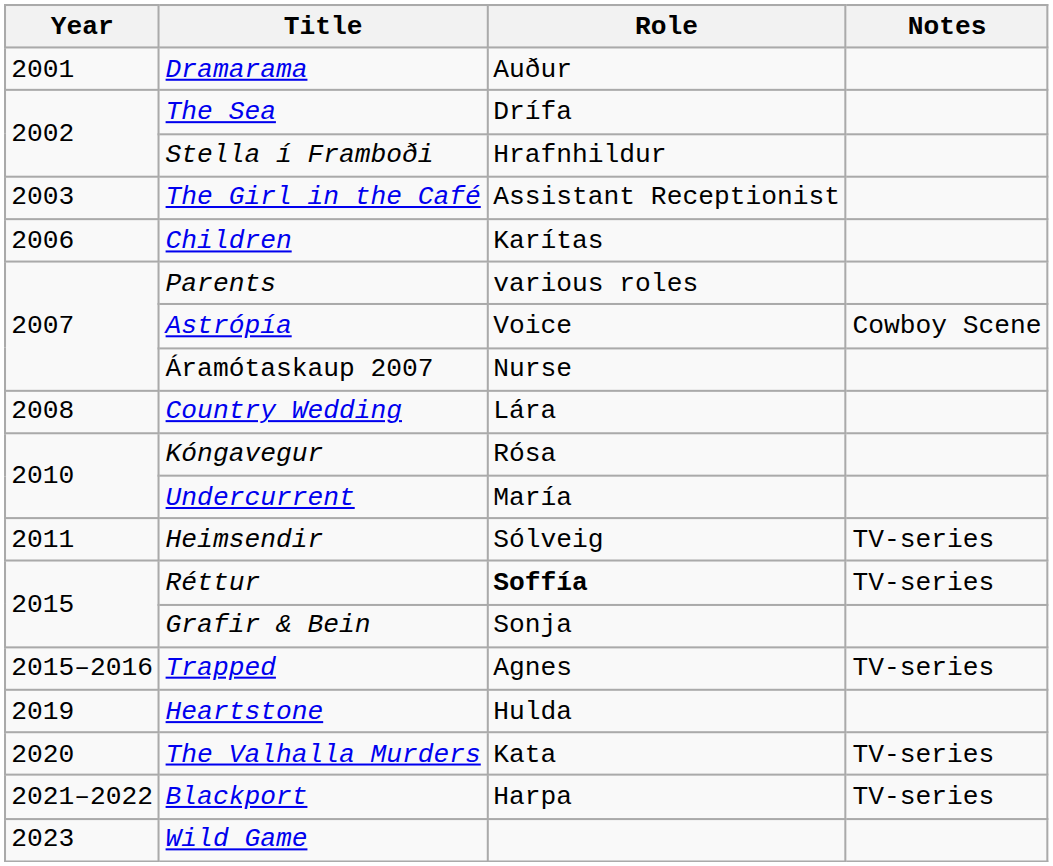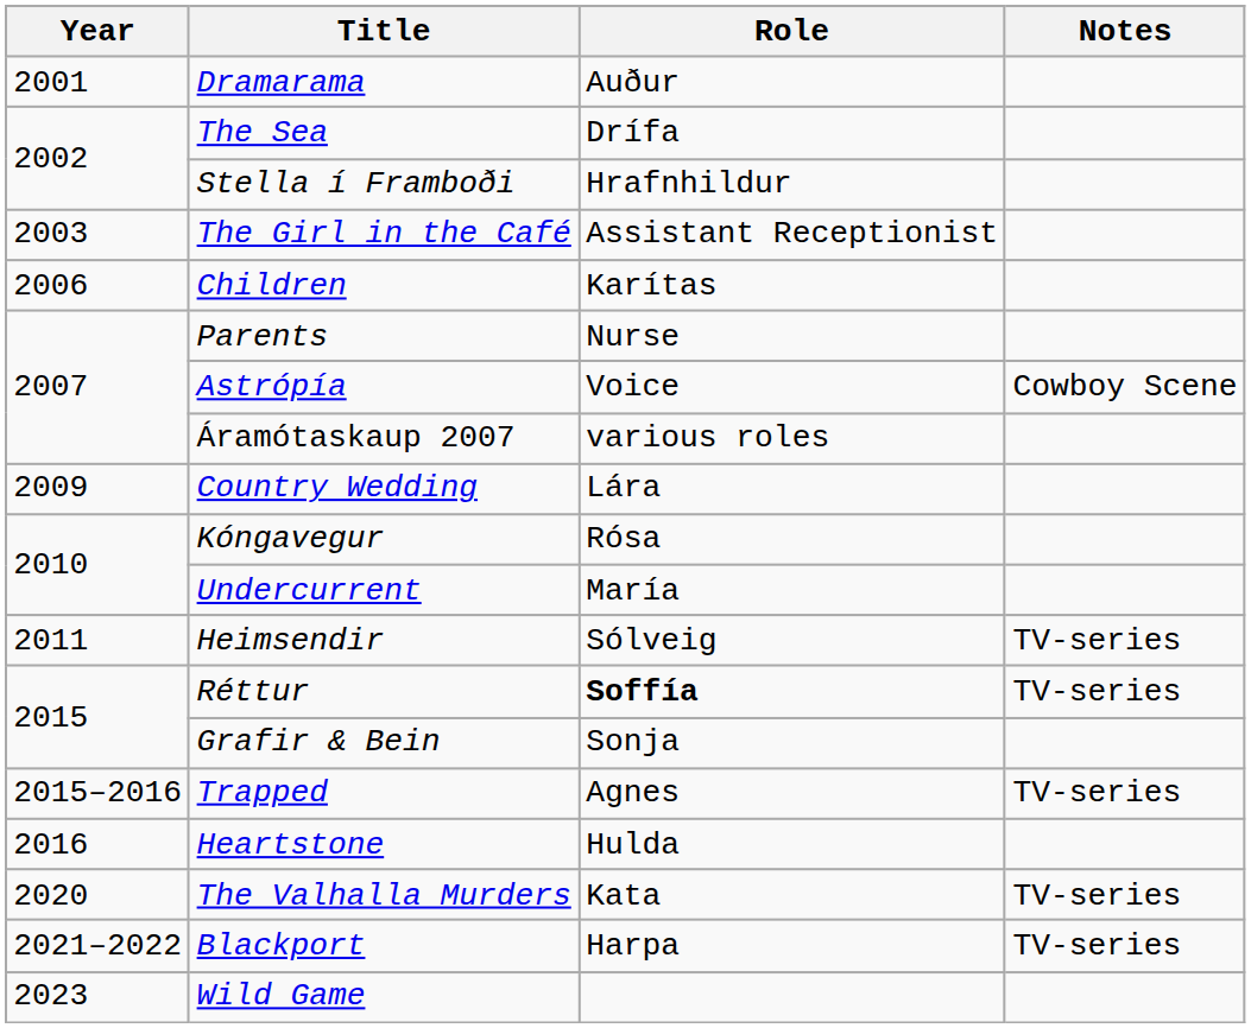Parents | Role: various roles -> Nurse
Áramótaskaup 2007 | Role: Nurse -> various roles
Country Wedding | Year: 2008 -> 2009
Heartstone | Year: 2019 -> 2016
